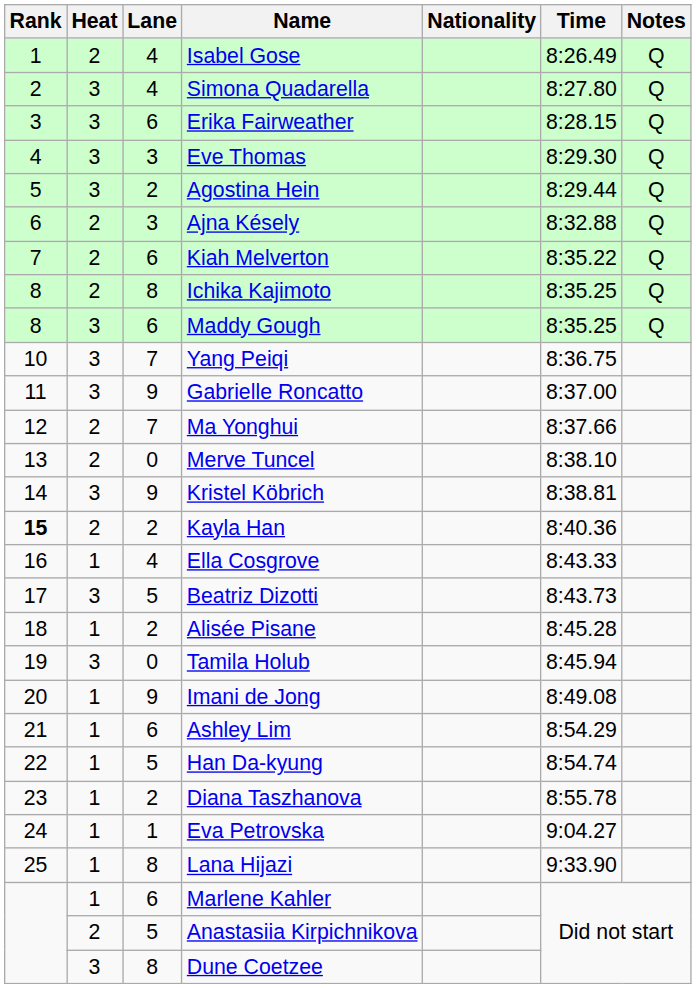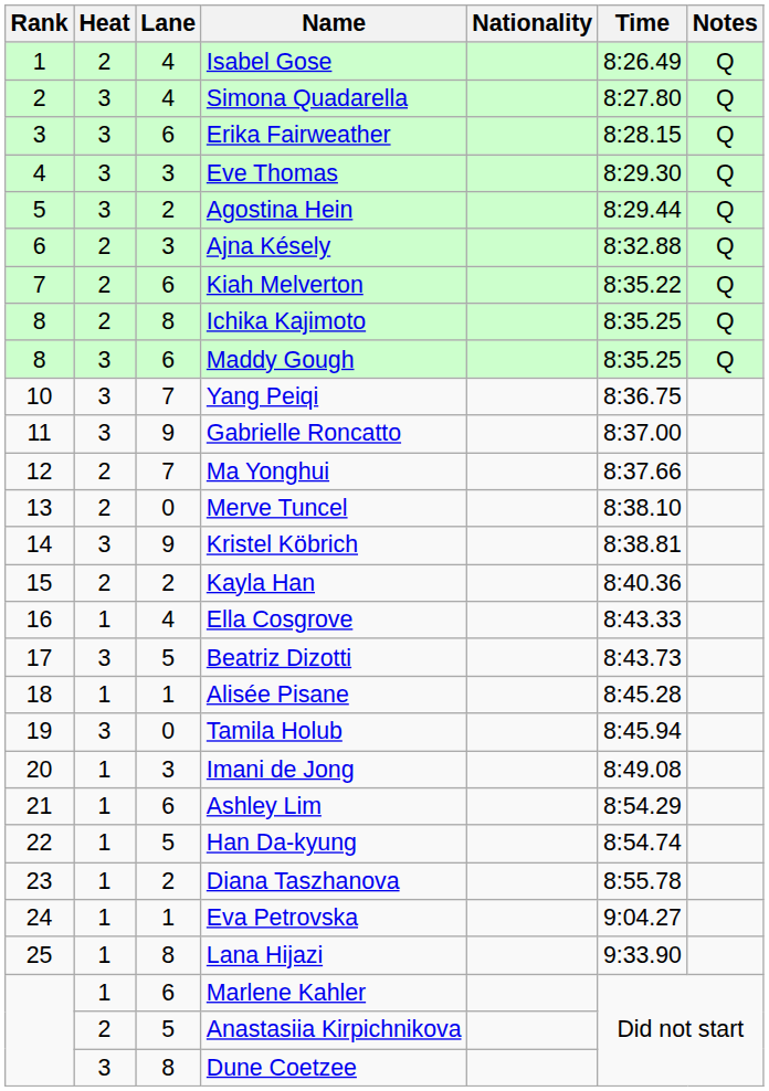Kayla Han | Rank: bold -> normal
Alisée Pisane | Lane: 2 -> 1
Imani de Jong | Lane: 9 -> 3
